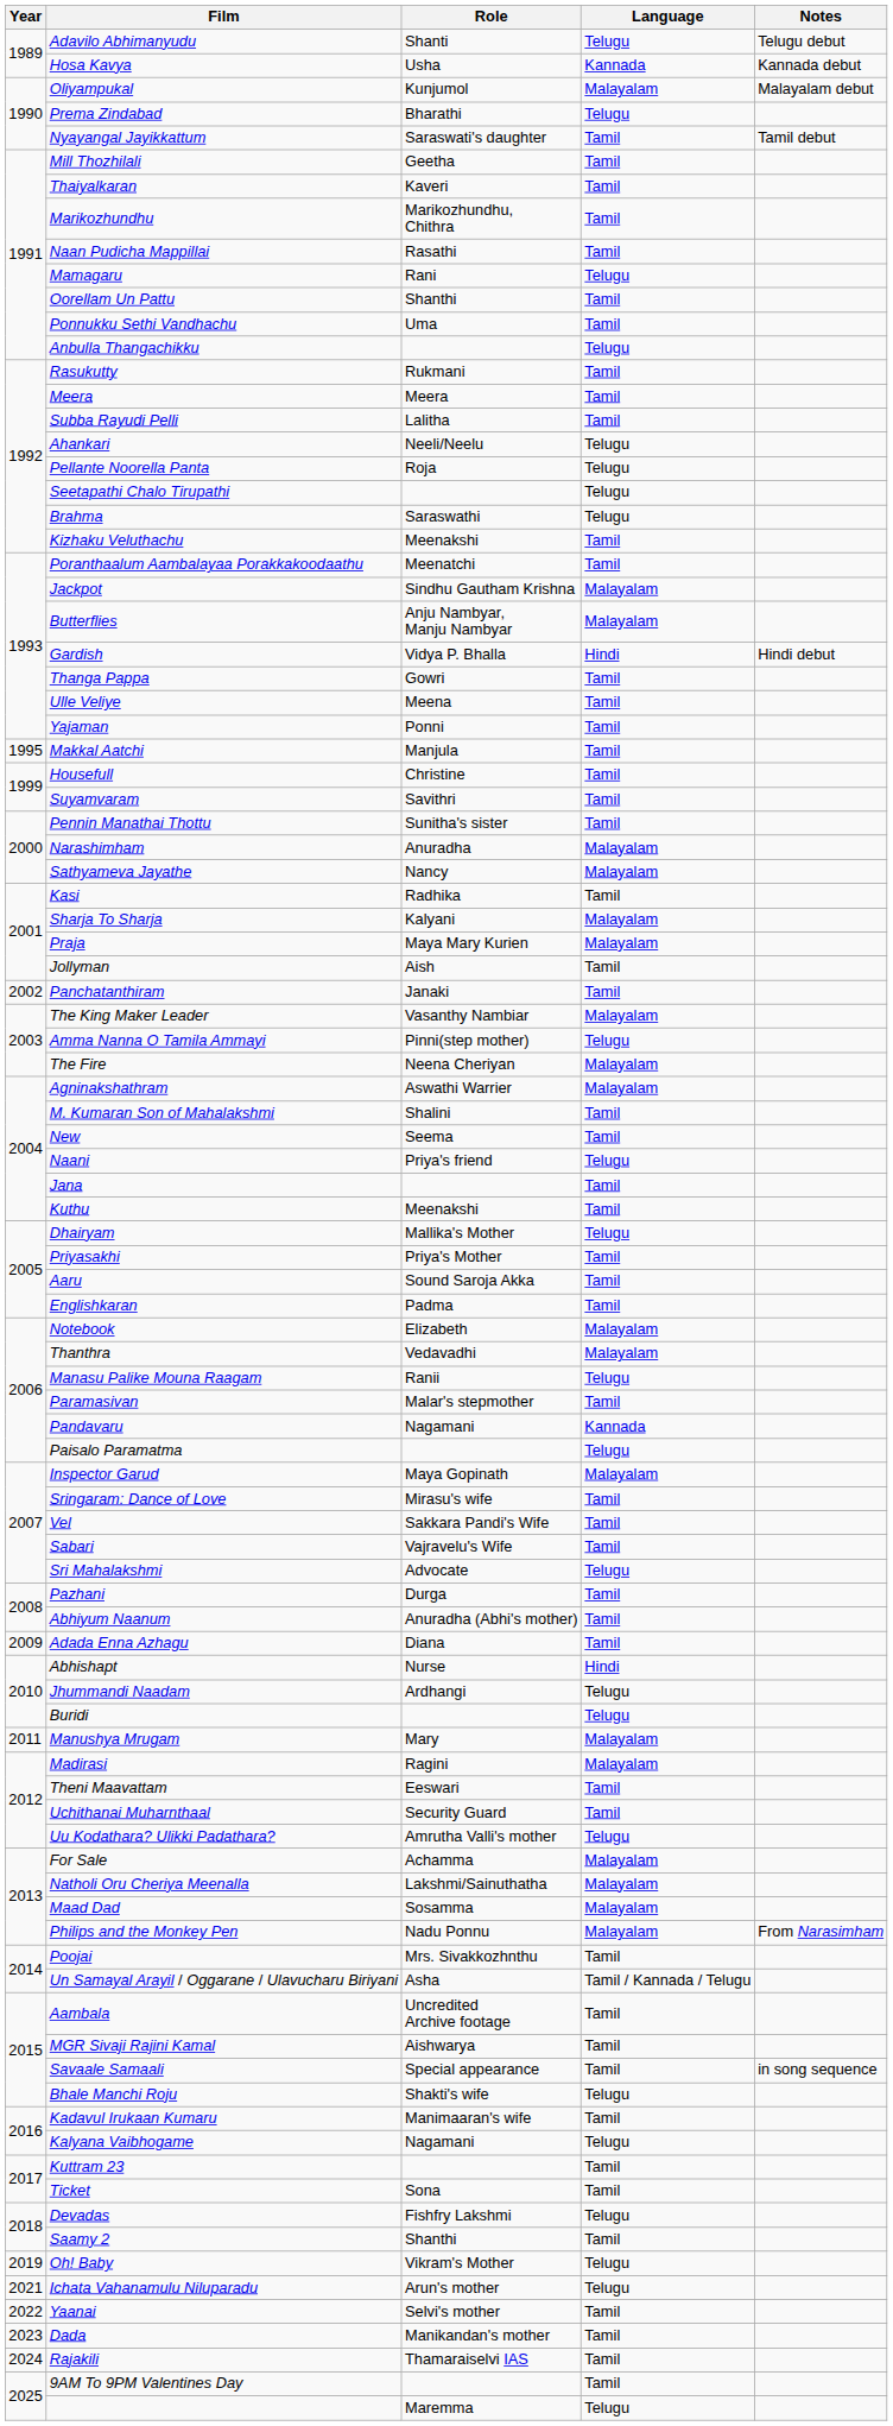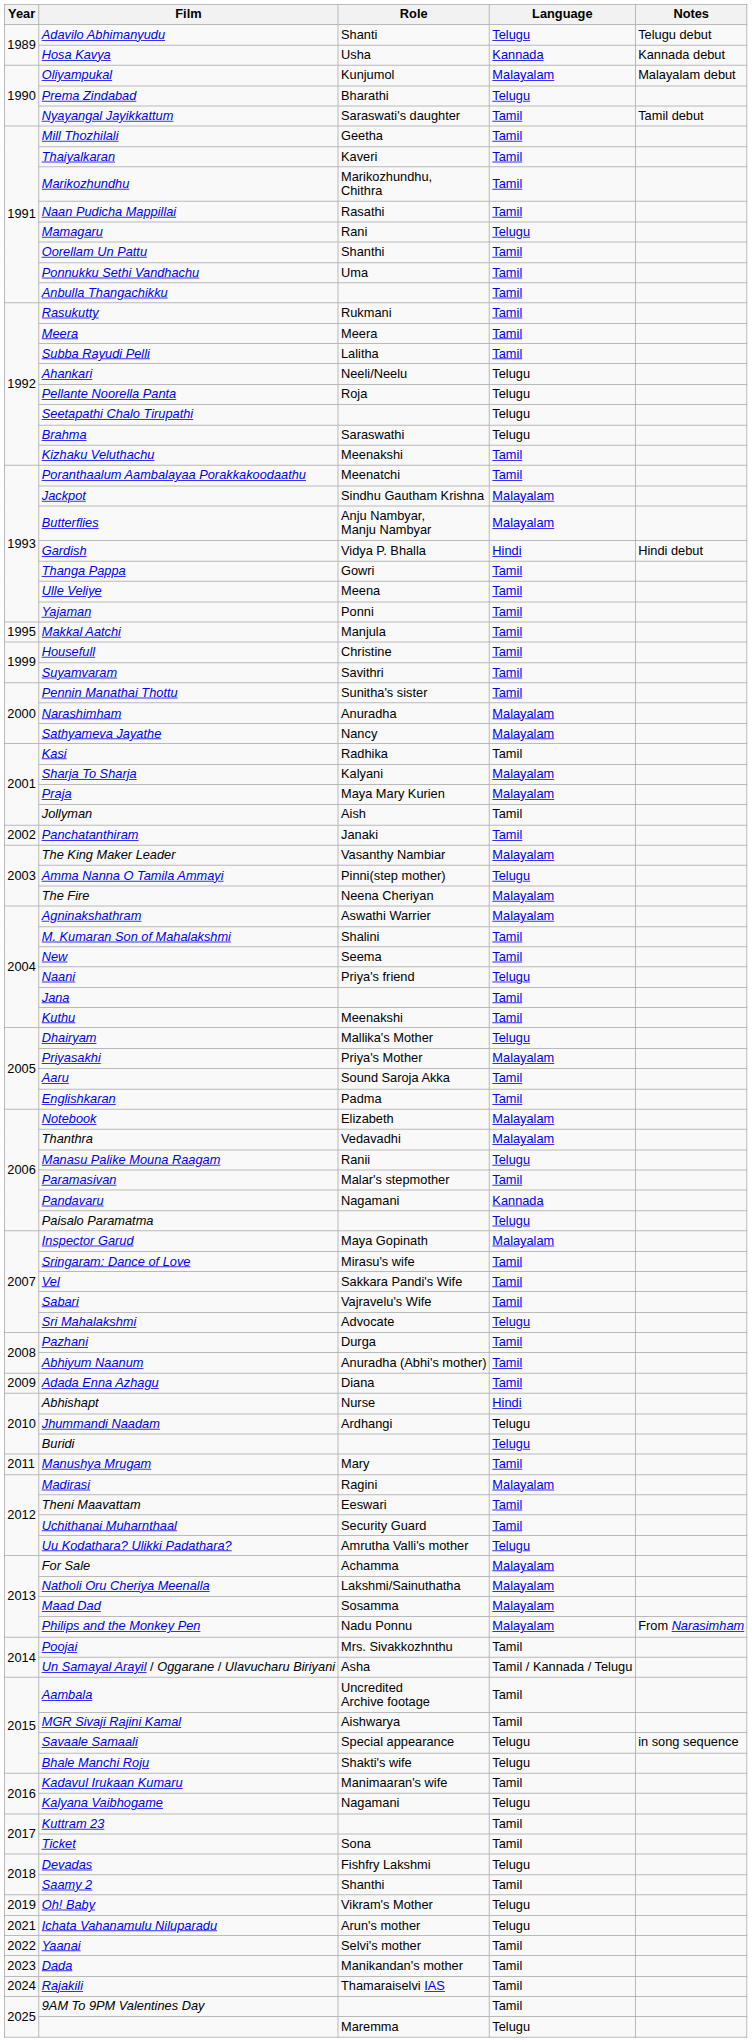Anbulla Thangachikku | Language: Telugu -> Tamil
Priyasakhi | Language: Tamil -> Malayalam
Manushya Mrugam | Language: Malayalam -> Tamil
Savaale Samaali | Language: Tamil -> Telugu
